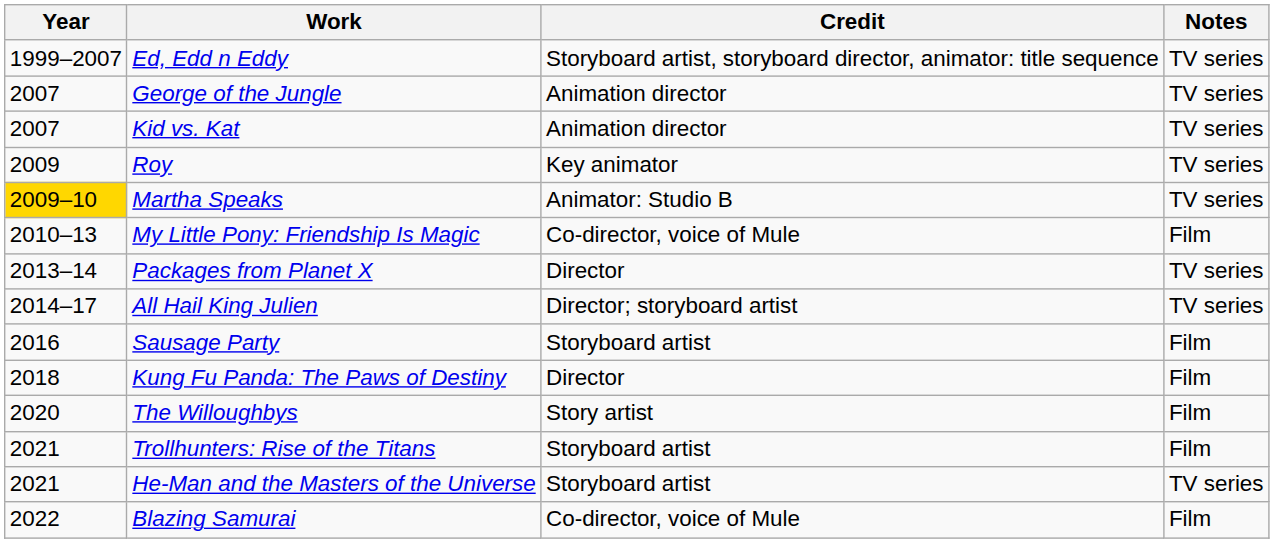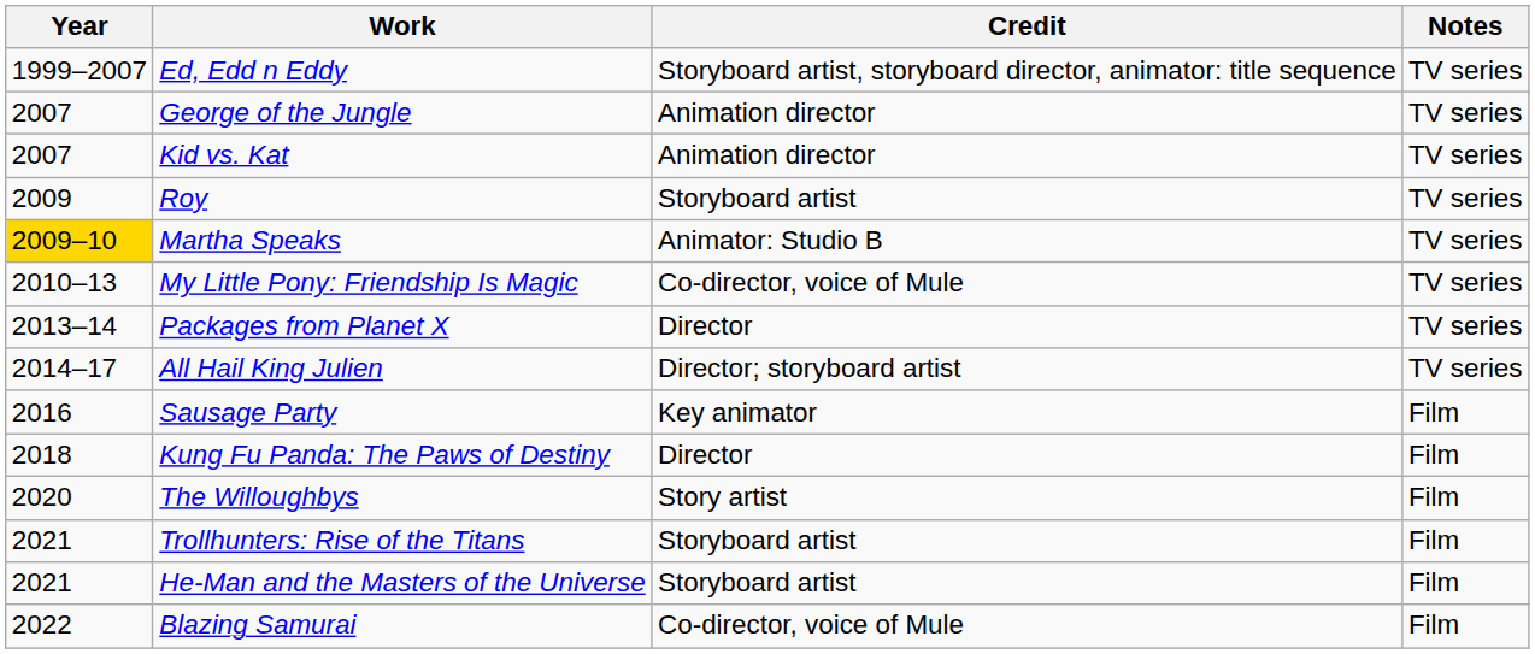Roy | Credit: Key animator -> Storyboard artist
My Little Pony: Friendship Is Magic | Notes: Film -> TV series
Sausage Party | Credit: Storyboard artist -> Key animator
He-Man and the Masters of the Universe | Notes: TV series -> Film
